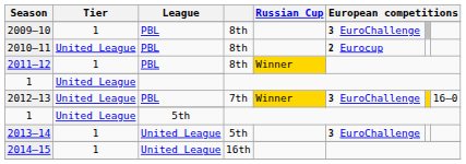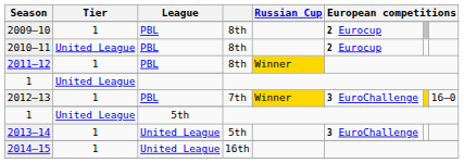2009–10 | column 6: 3 EuroChallenge -> 2 Eurocup
2012–13 / PBL | Tier: United League -> 1
